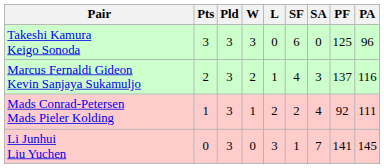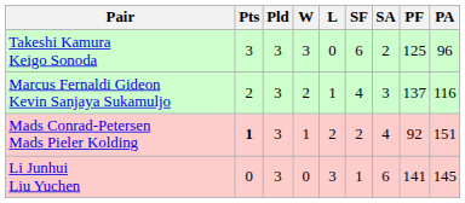Takeshi Kamura Keigo Sonoda | SA: 0 -> 2
Mads Conrad-Petersen Mads Pieler Kolding | Pts: normal -> bold
Mads Conrad-Petersen Mads Pieler Kolding | PA: 111 -> 151
Li Junhui Liu Yuchen | SA: 7 -> 6
